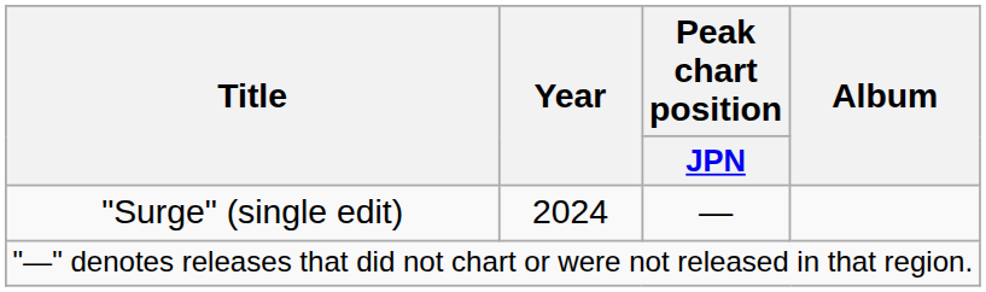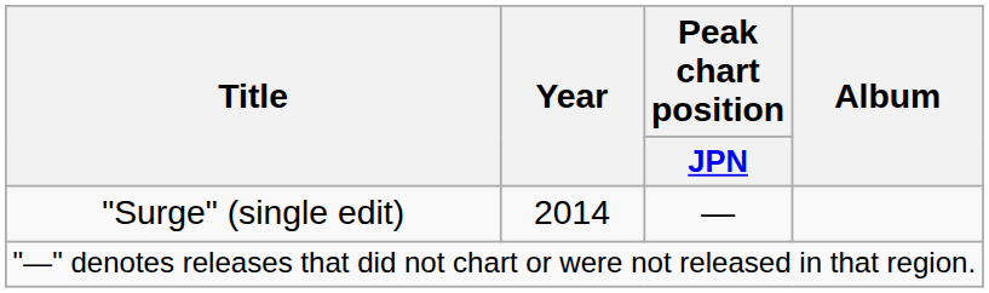"Surge" (single edit) | Year: 2024 -> 2014
